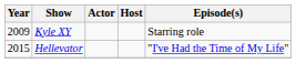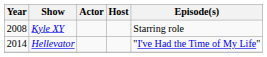Kyle XY | Year: 2009 -> 2008
Hellevator | Year: 2015 -> 2014
